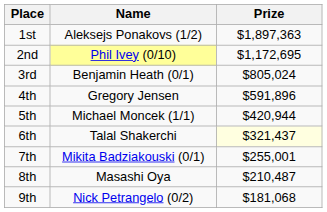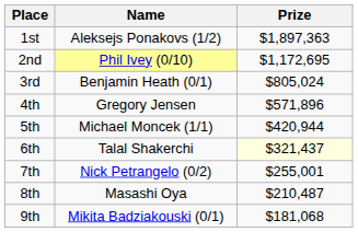4th | Prize: $591,896 -> $571,896
7th | Name: Mikita Badziakouski (0/1) -> Nick Petrangelo (0/2)
9th | Name: Nick Petrangelo (0/2) -> Mikita Badziakouski (0/1)
